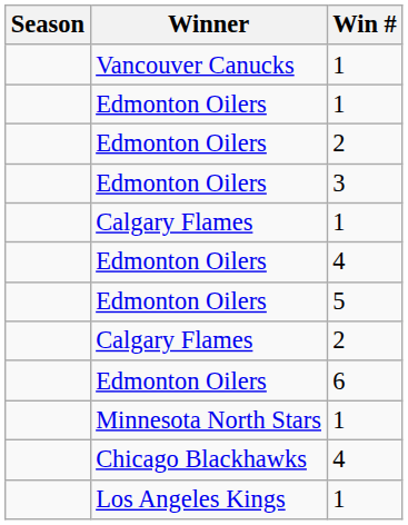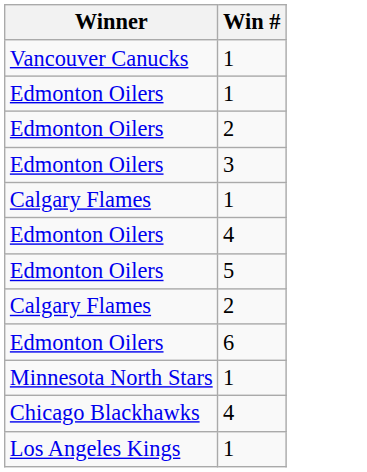- column: Season
